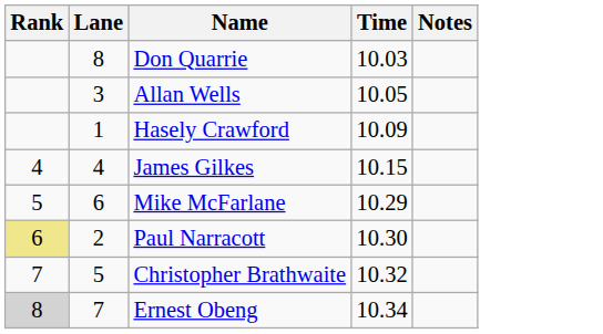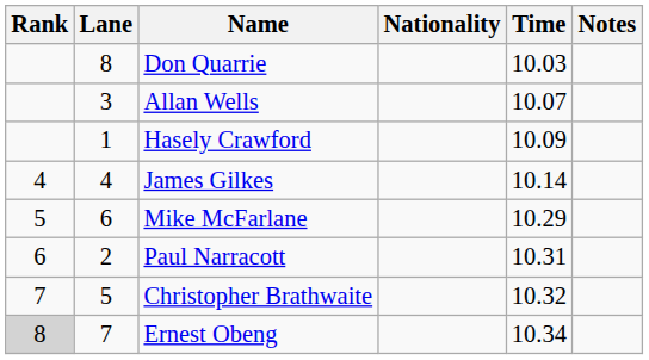+ column: Nationality
Allan Wells | Time: 10.05 -> 10.07
James Gilkes | Time: 10.15 -> 10.14
Paul Narracott | Rank: khaki background -> no background
Paul Narracott | Time: 10.30 -> 10.31
